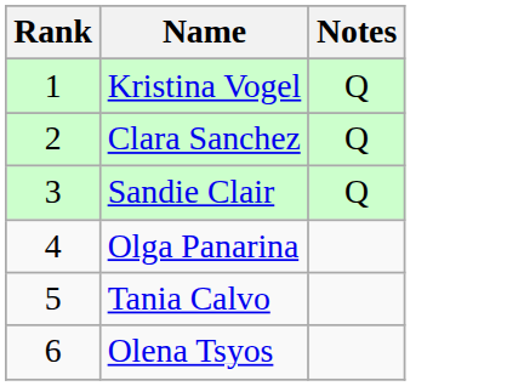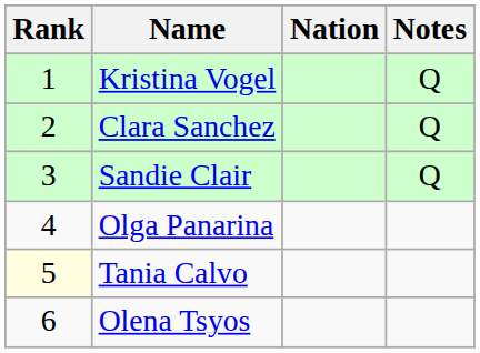+ column: Nation
Tania Calvo | Rank: no background -> lightyellow background
